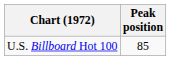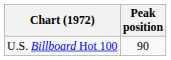U.S. Billboard Hot 100 | Peak position: 85 -> 90
